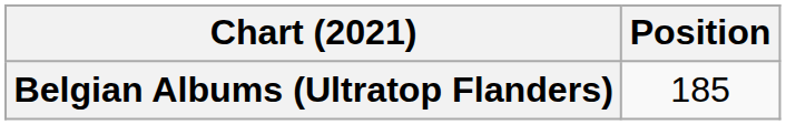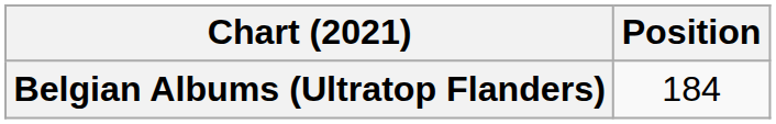Belgian Albums (Ultratop Flanders) | Position: 185 -> 184
